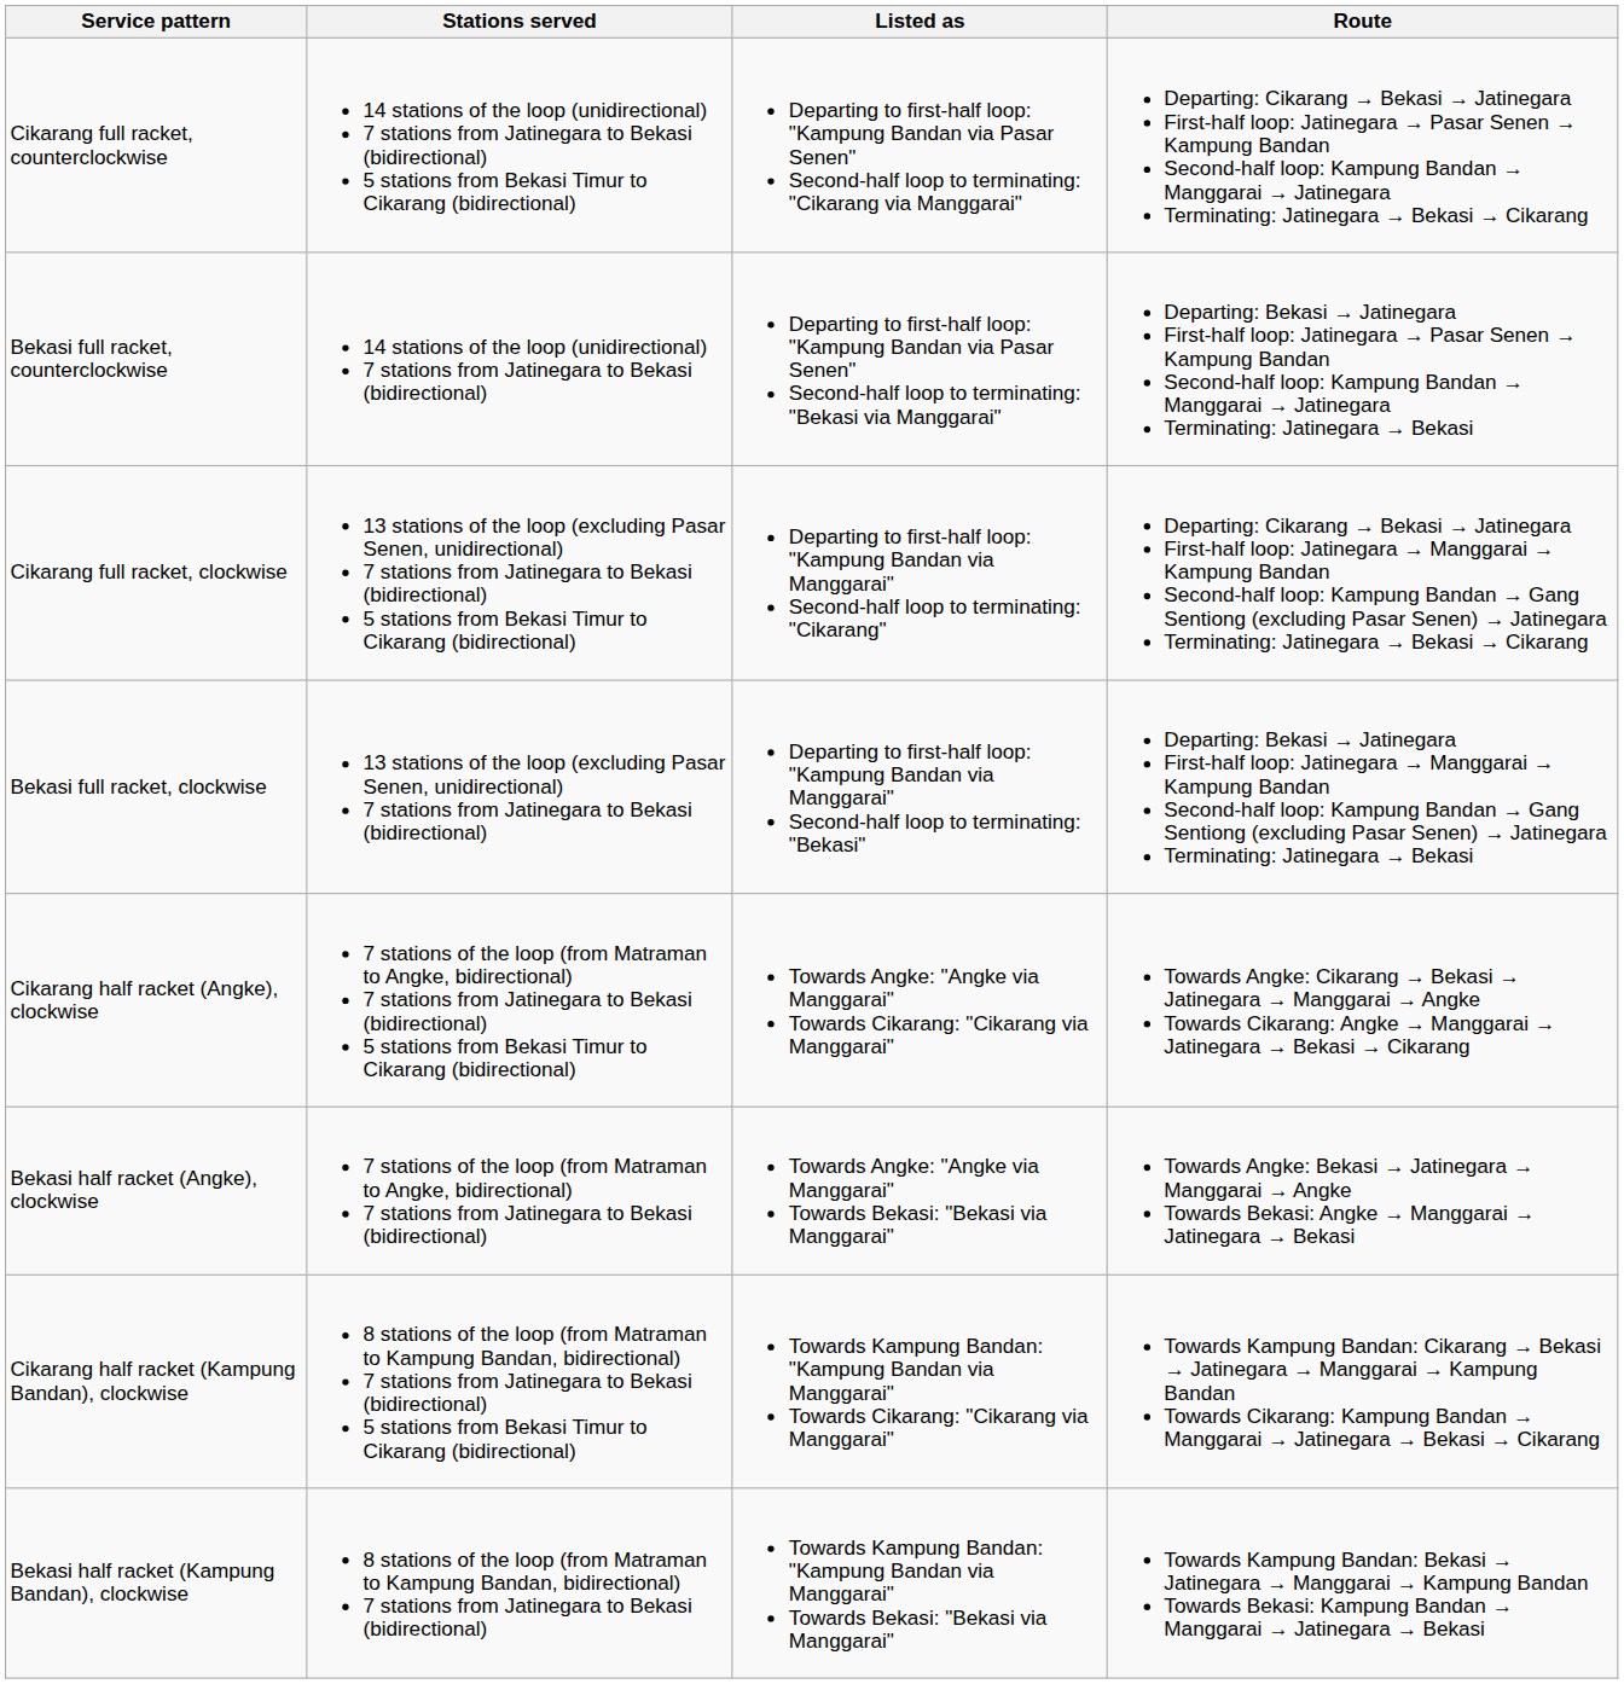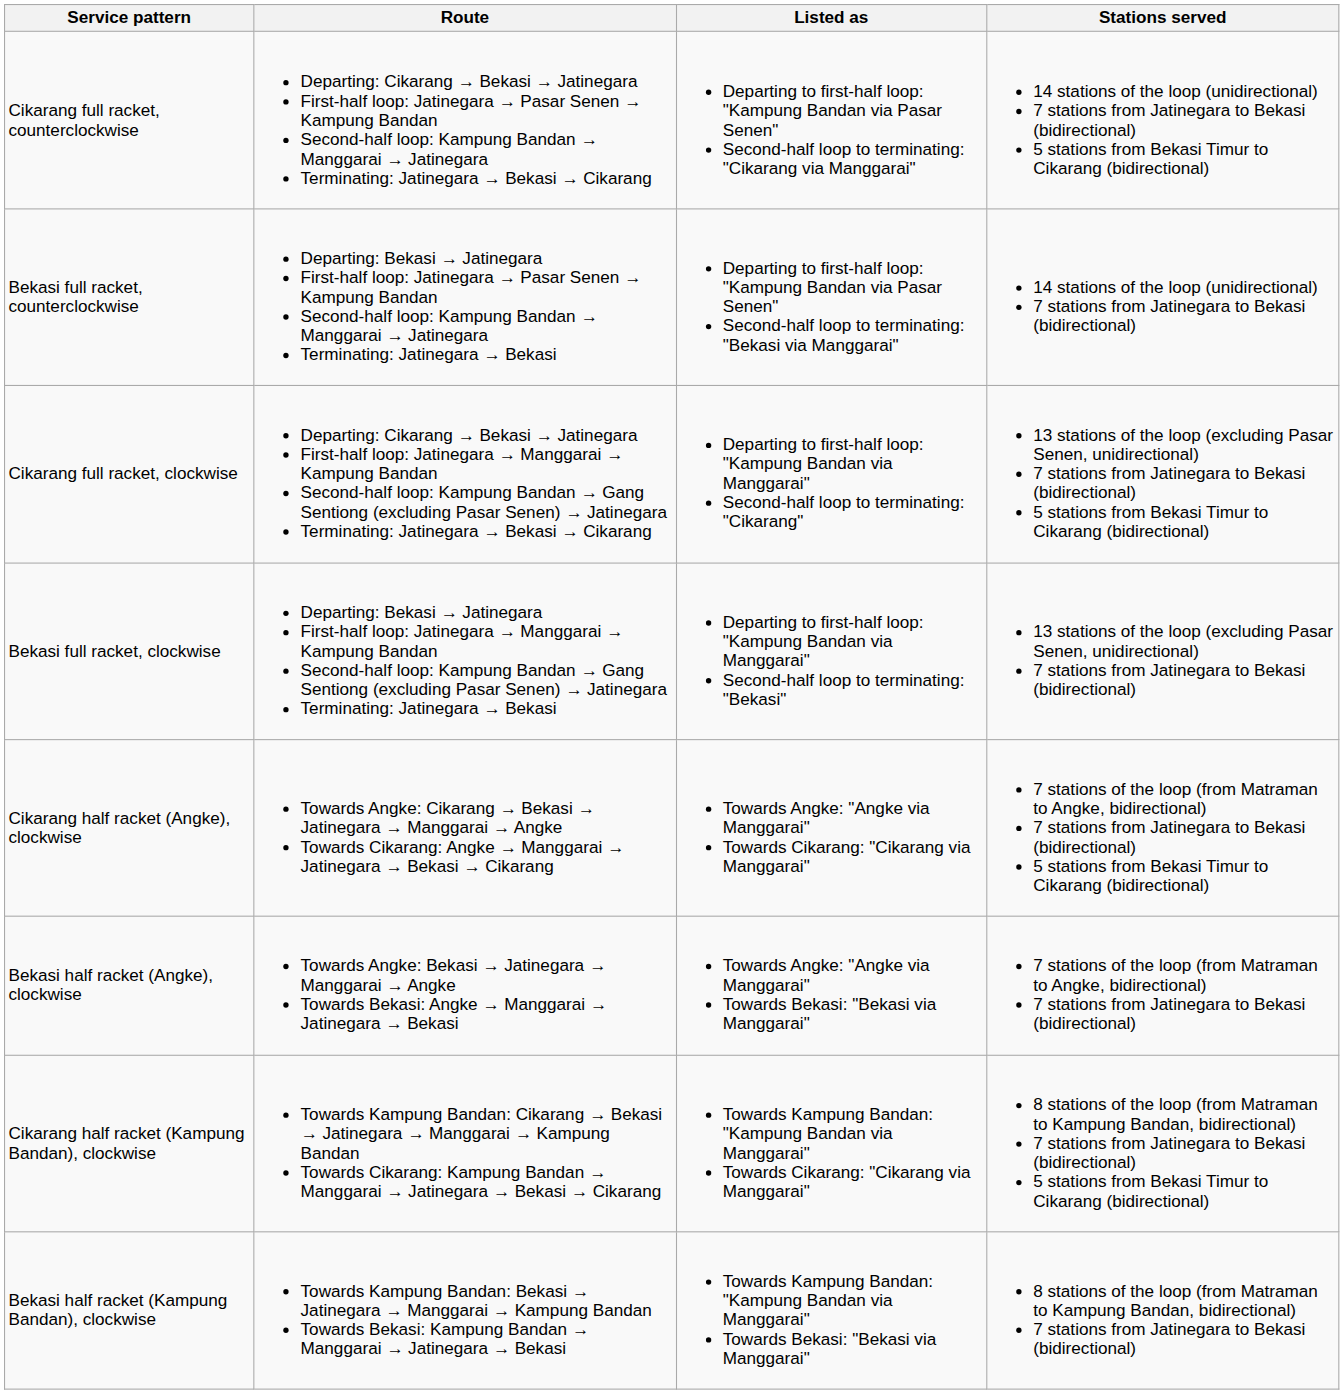columns swapped: Route <-> Stations served
